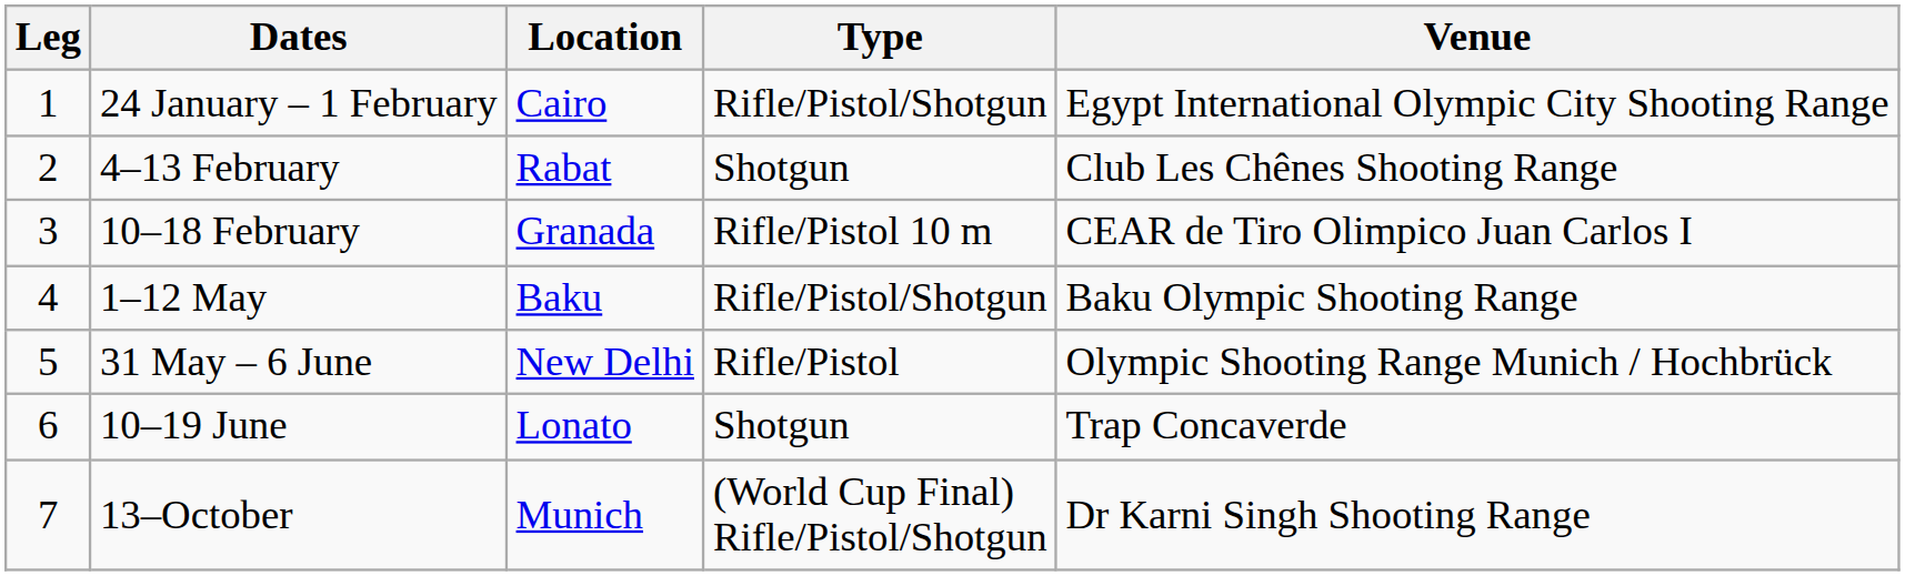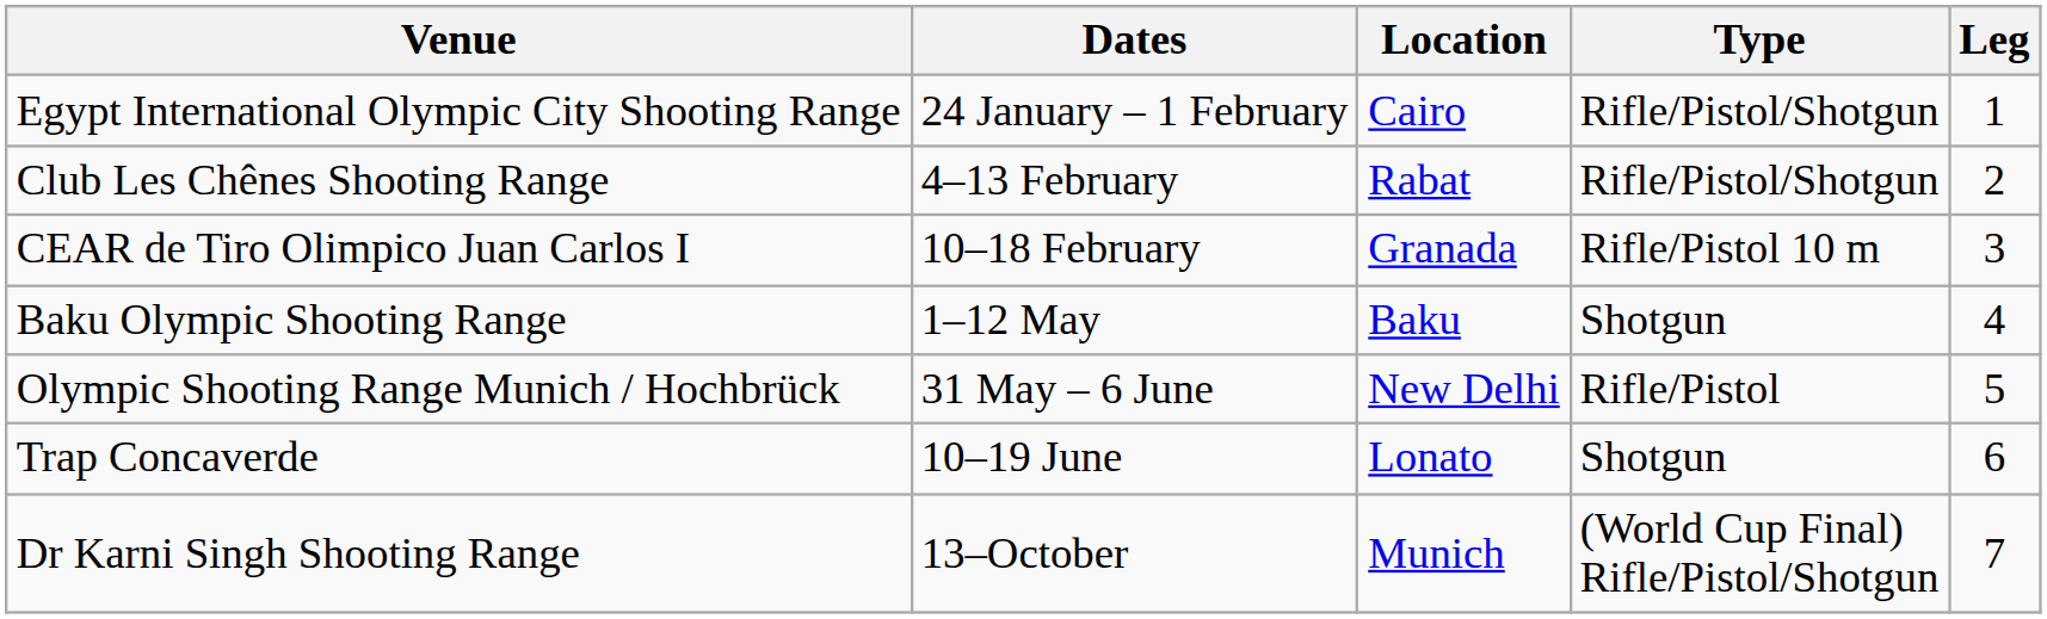columns swapped: Leg <-> Venue
4–13 February | Type: Shotgun -> Rifle/Pistol/Shotgun
1–12 May | Type: Rifle/Pistol/Shotgun -> Shotgun
